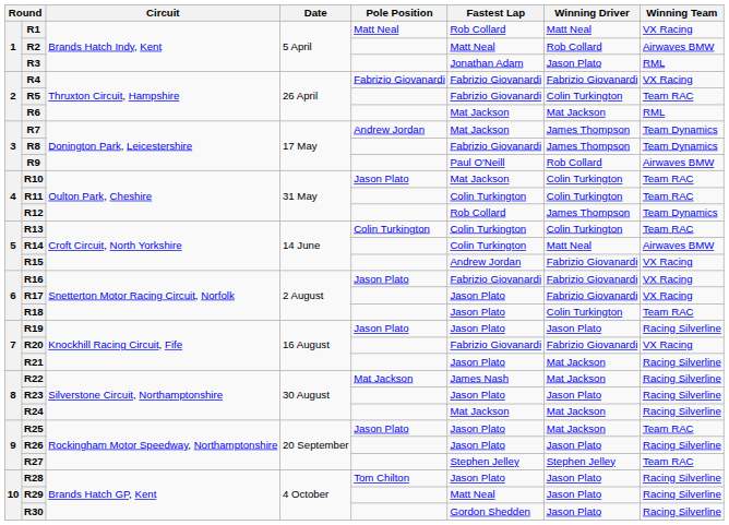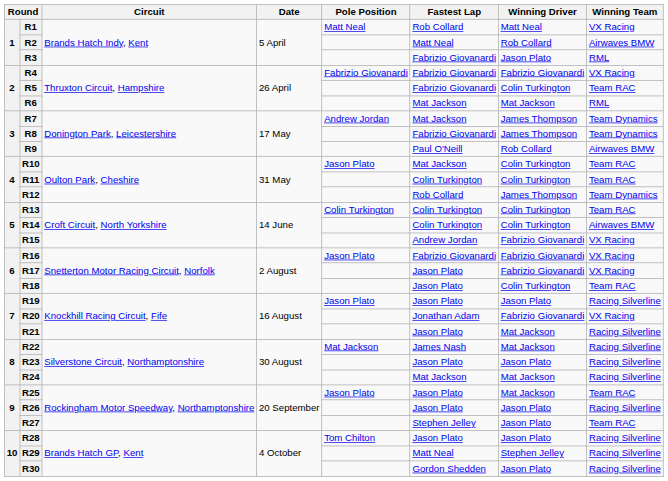R3 | Fastest Lap: Jonathan Adam -> Fabrizio Giovanardi
R14 | Winning Driver: Matt Neal -> Colin Turkington
R20 | Fastest Lap: Fabrizio Giovanardi -> Jonathan Adam
R27 | Winning Driver: Stephen Jelley -> Jason Plato
R29 | Winning Driver: Jason Plato -> Stephen Jelley
